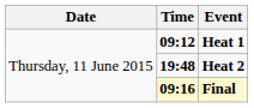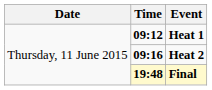Heat 2 | Time: 19:48 -> 09:16
Final | Time: 09:16 -> 19:48
